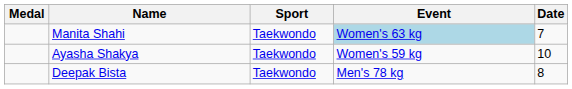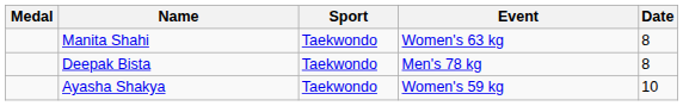Manita Shahi | Event: lightblue background -> no background
Manita Shahi | Date: 7 -> 8
rows swapped: Deepak Bista <-> Ayasha Shakya
